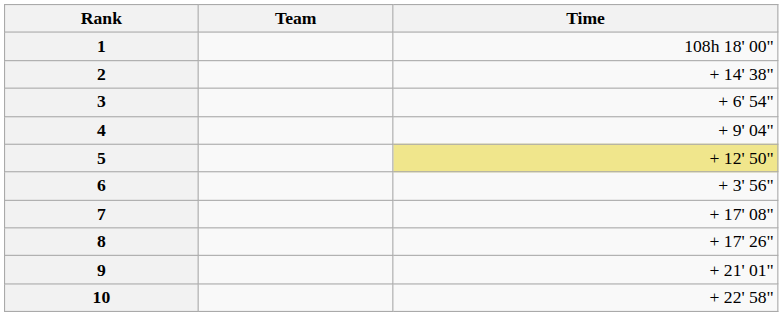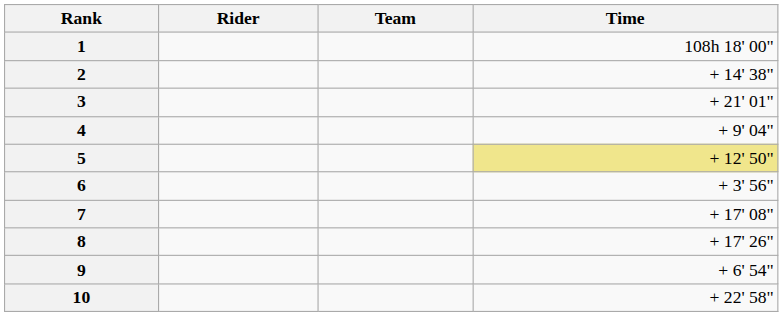+ column: Rider
3 | Time: + 6' 54" -> + 21' 01"
9 | Time: + 21' 01" -> + 6' 54"
